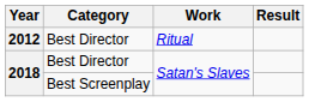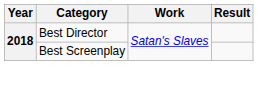- row: 2012 | Best Director | Ritual
